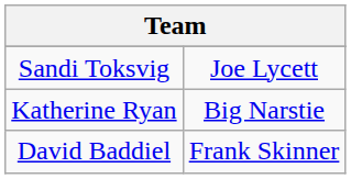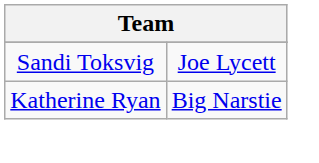- row: David Baddiel | Frank Skinner
